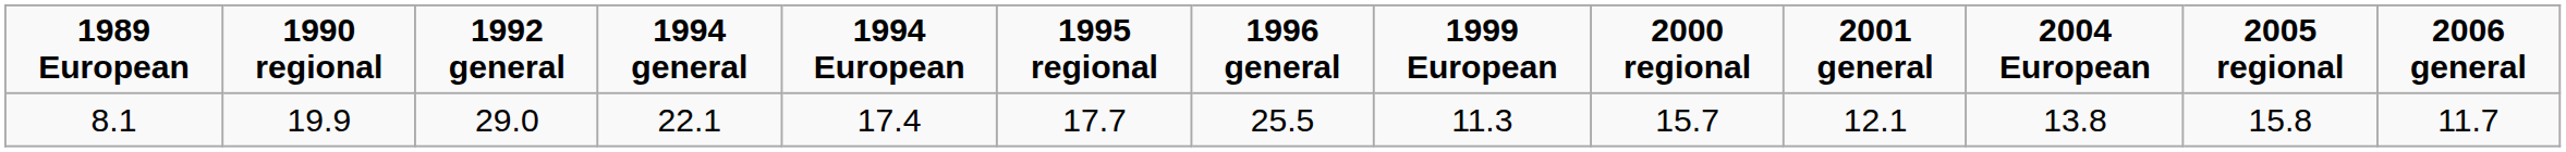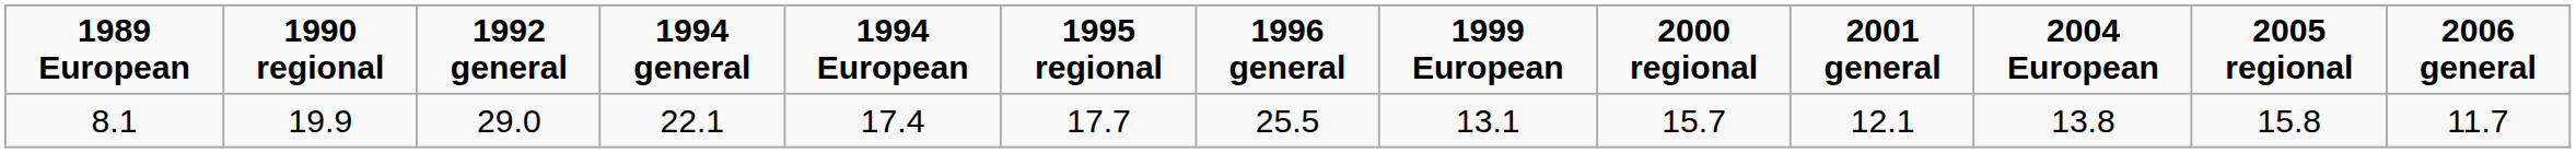8.1 | 1999 European: 11.3 -> 13.1
